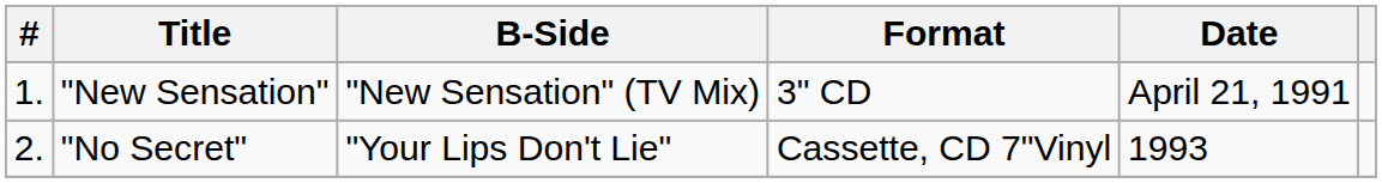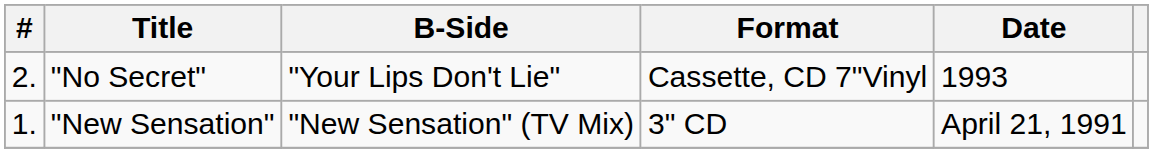rows swapped: "New Sensation" <-> "No Secret"
